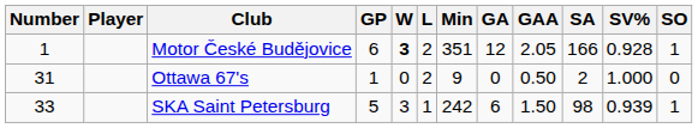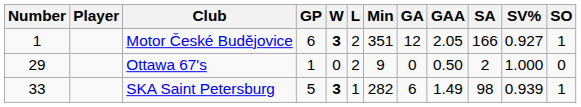Motor České Budějovice | SV%: 0.928 -> 0.927
Ottawa 67's | Number: 31 -> 29
SKA Saint Petersburg | W: normal -> bold
SKA Saint Petersburg | Min: 242 -> 282
SKA Saint Petersburg | GAA: 1.50 -> 1.49
